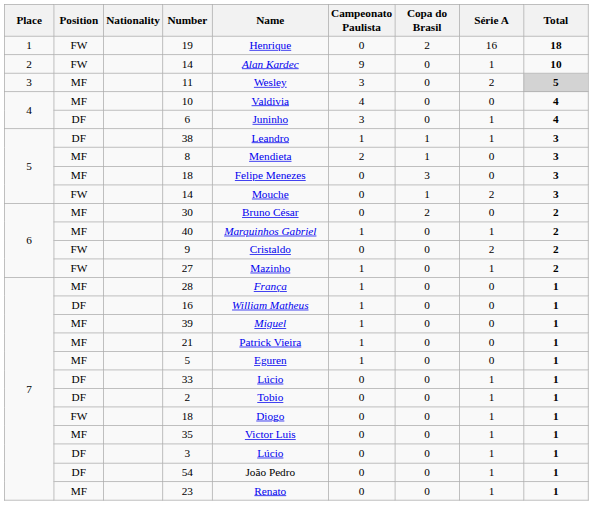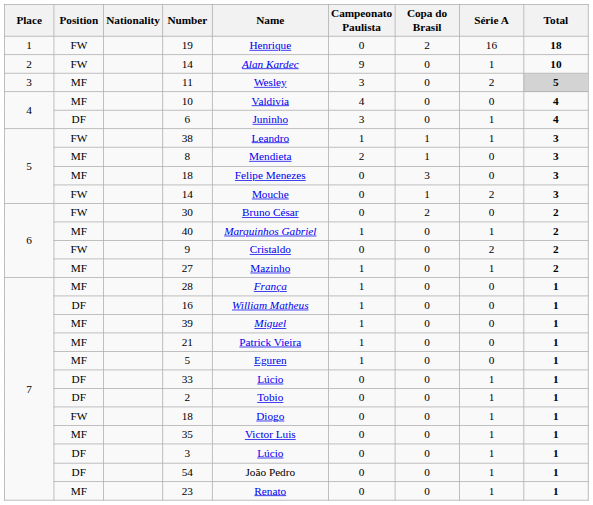38 | Position: DF -> FW
30 | Position: MF -> FW
27 | Position: FW -> MF
